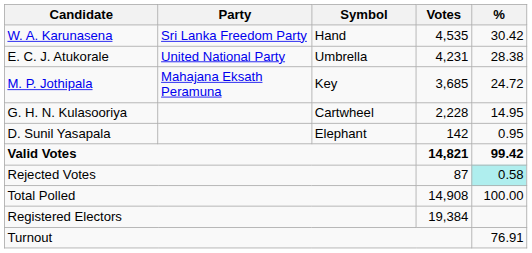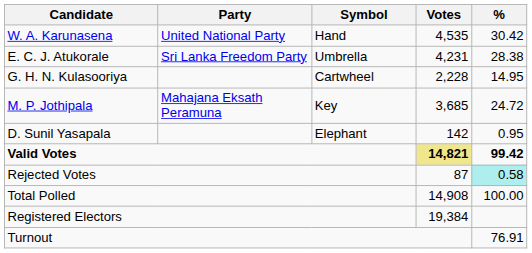W. A. Karunasena | Party: Sri Lanka Freedom Party -> United National Party
E. C. J. Atukorale | Party: United National Party -> Sri Lanka Freedom Party
rows swapped: M. P. Jothipala <-> G. H. N. Kulasooriya
Valid Votes | Votes: no background -> khaki background
